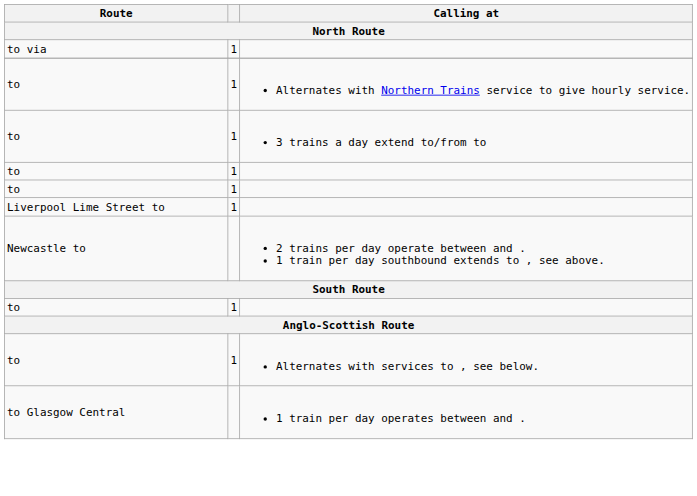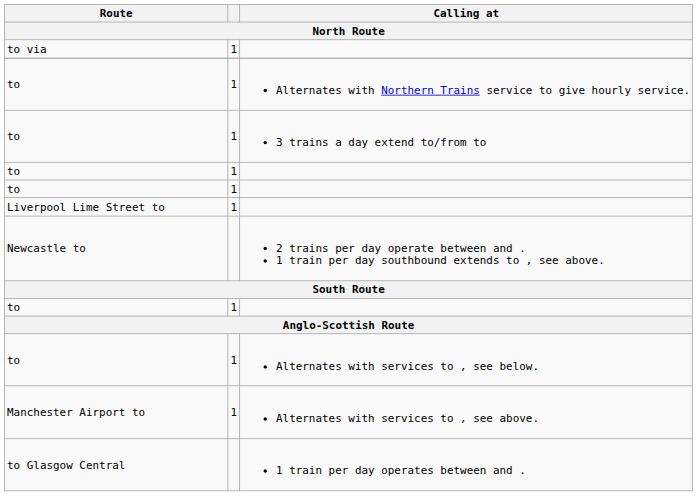+ row: Manchester Airport to | 1 | Alternates with services to , see above.
